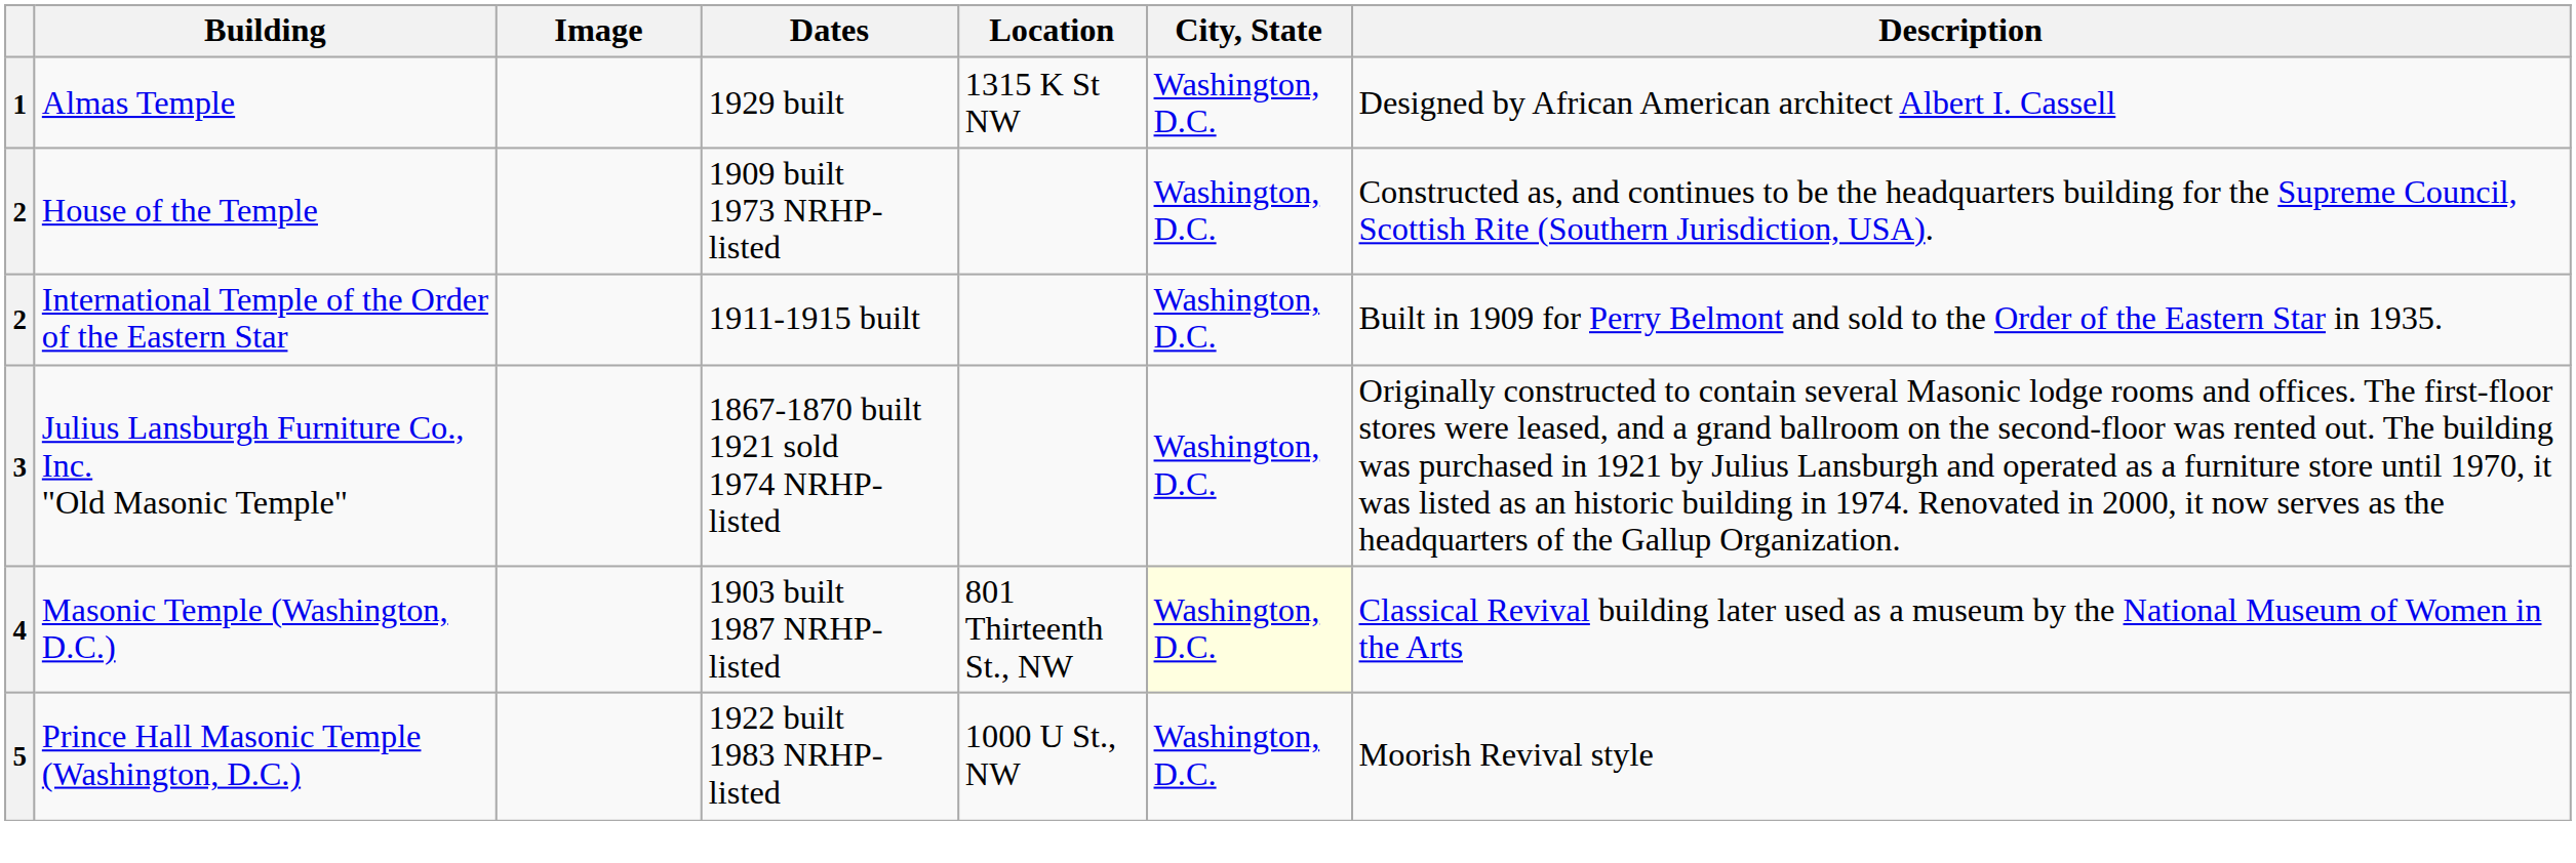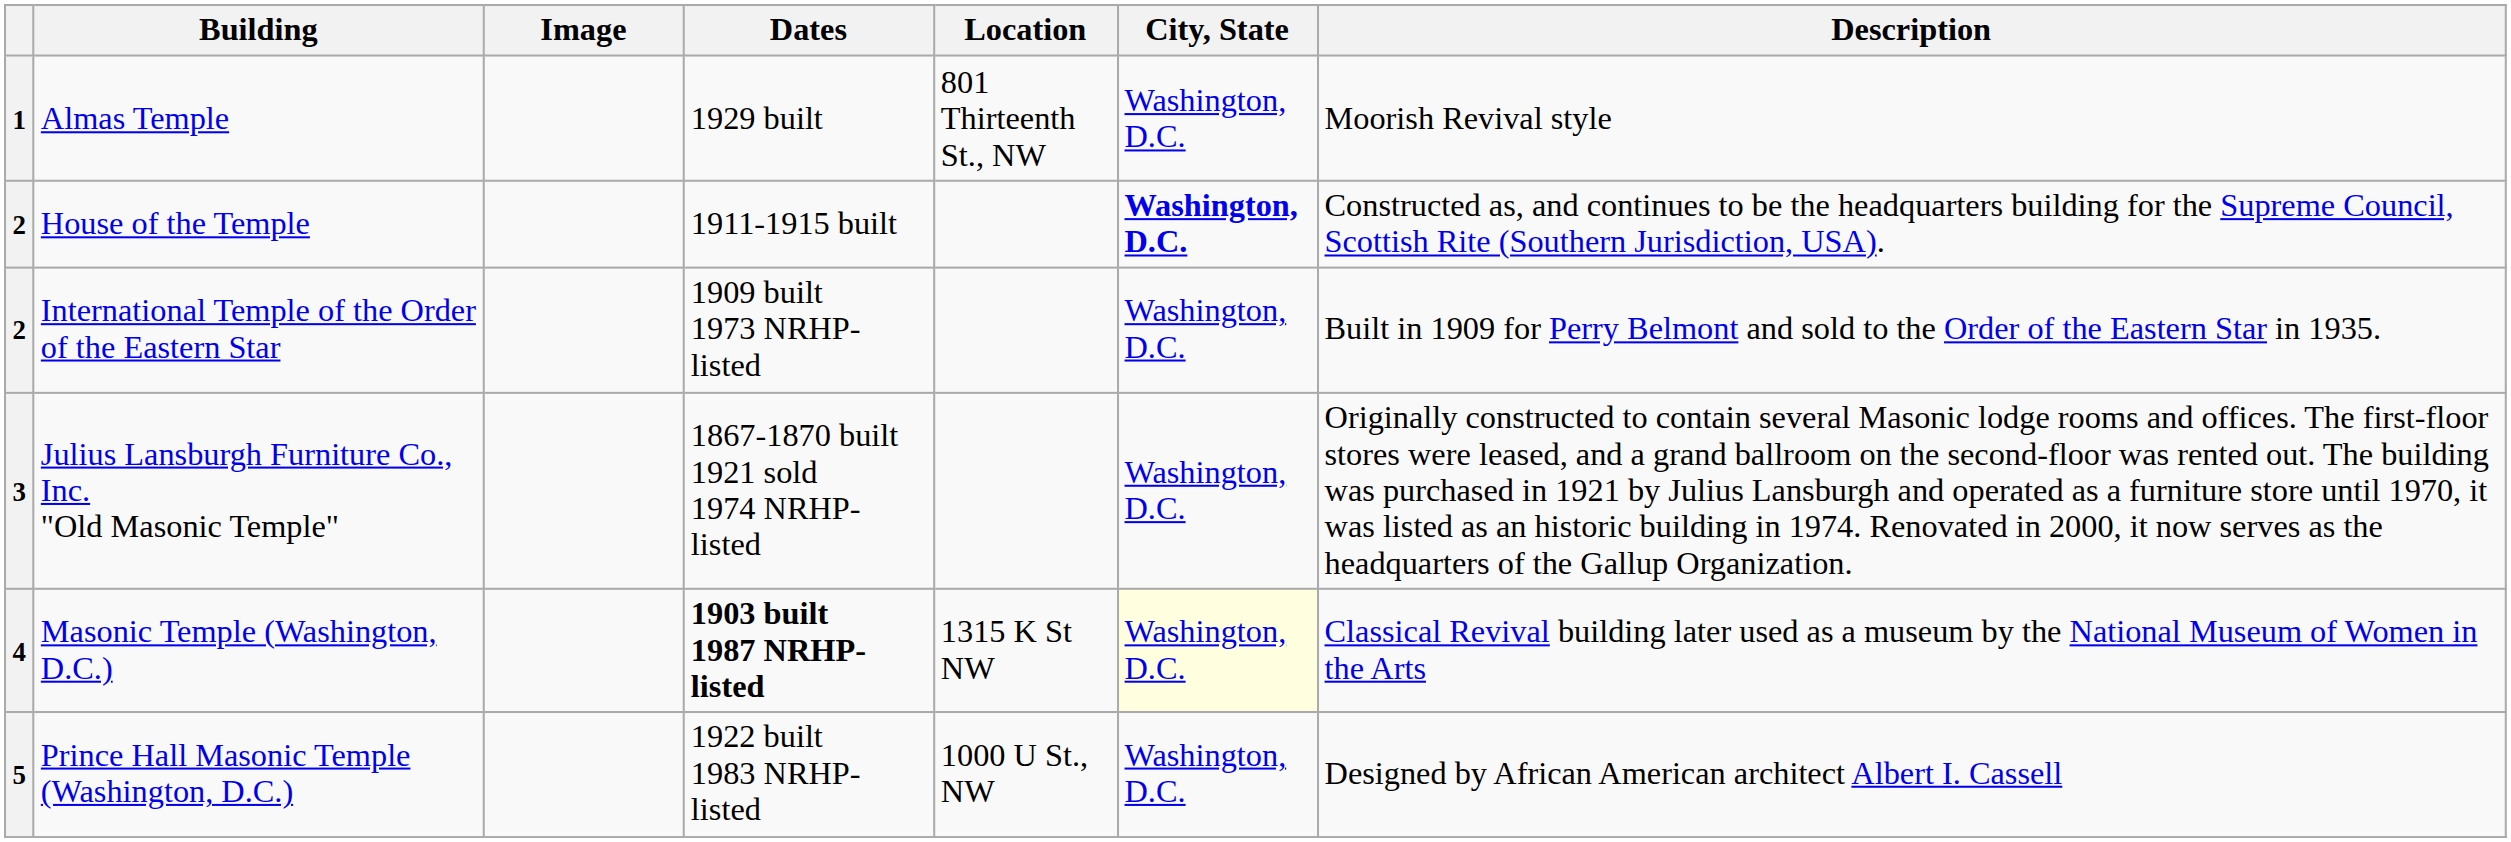Almas Temple | Location: 1315 K St NW -> 801 Thirteenth St., NW
Almas Temple | Description: Designed by African American architect Albert I. Cassell -> Moorish Revival style
House of the Temple | Dates: 1909 built 1973 NRHP-listed -> 1911-1915 built
House of the Temple | City, State: normal -> bold
International Temple of the Order of the Eastern Star | Dates: 1911-1915 built -> 1909 built 1973 NRHP-listed
Masonic Temple (Washington, D.C.) | Dates: normal -> bold
Masonic Temple (Washington, D.C.) | Location: 801 Thirteenth St., NW -> 1315 K St NW
Prince Hall Masonic Temple (Washington, D.C.) | Description: Moorish Revival style -> Designed by African American architect Albert I. Cassell
